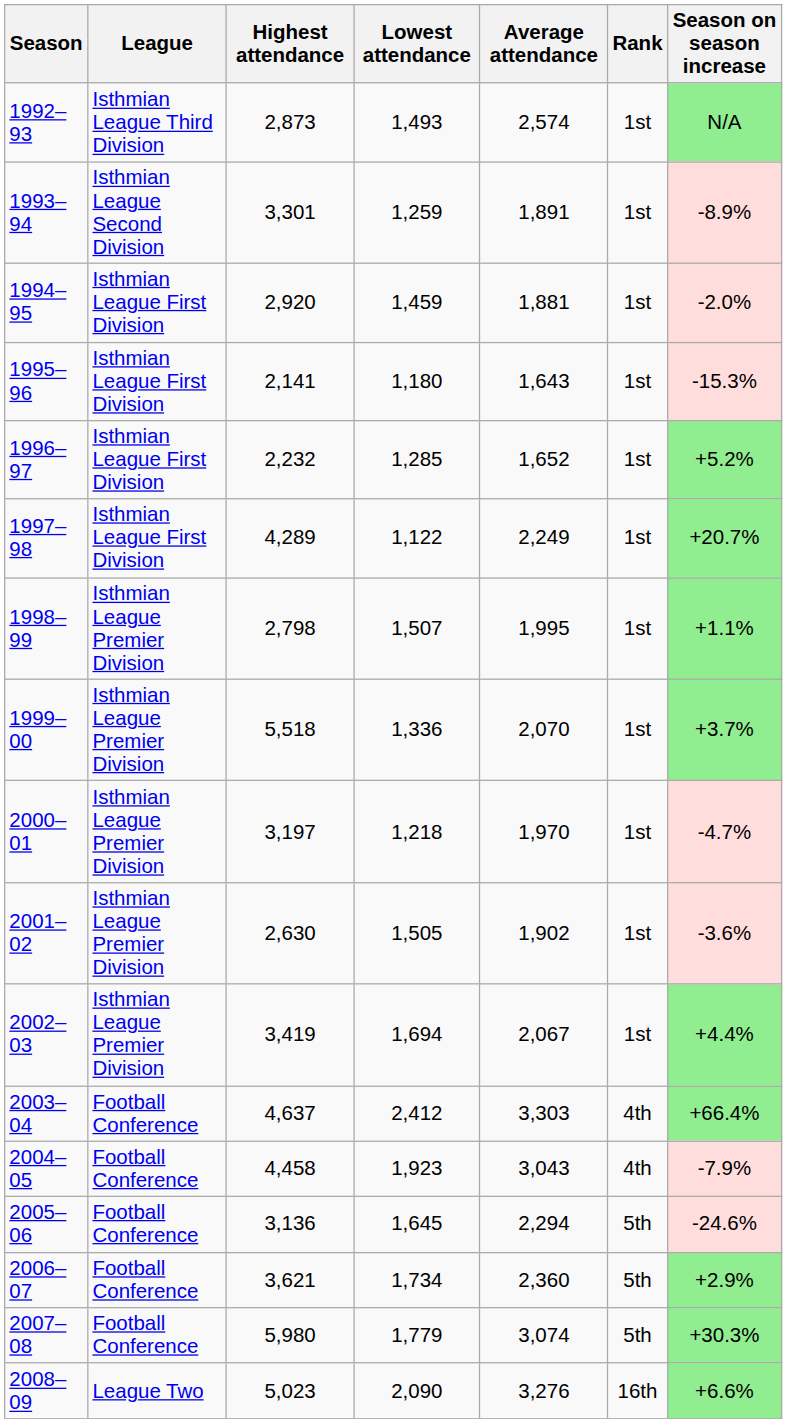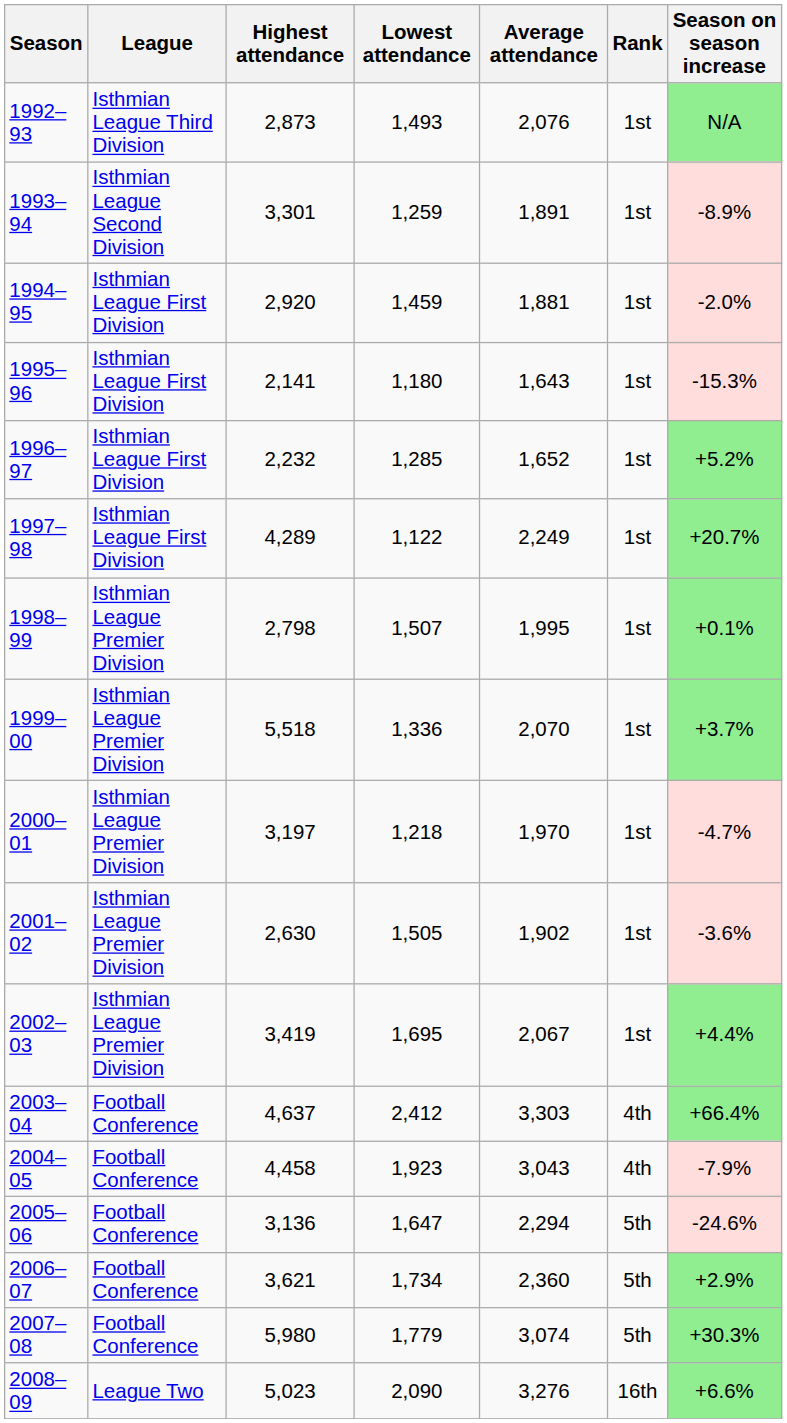1992–93 | Average attendance: 2,574 -> 2,076
1998–99 | Season on season increase: +1.1% -> +0.1%
2002–03 | Lowest attendance: 1,694 -> 1,695
2005–06 | Lowest attendance: 1,645 -> 1,647
